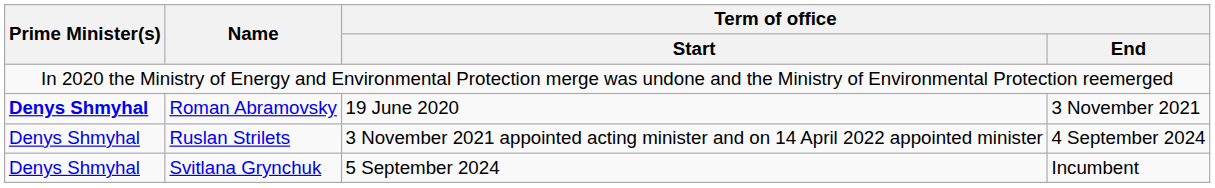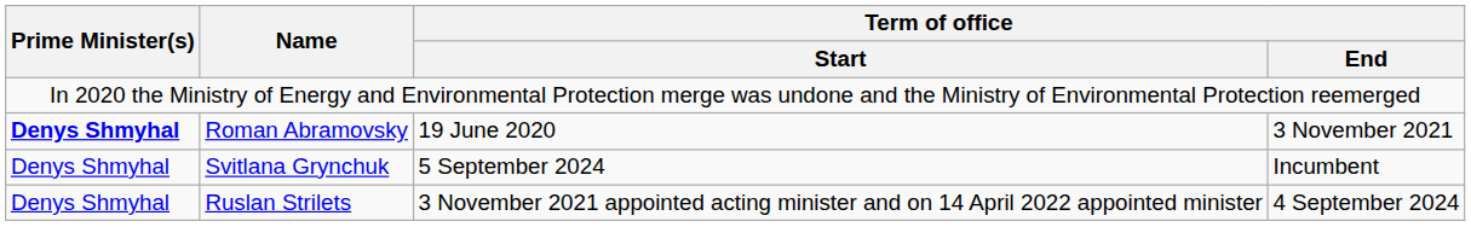rows swapped: Ruslan Strilets <-> Svitlana Grynchuk
